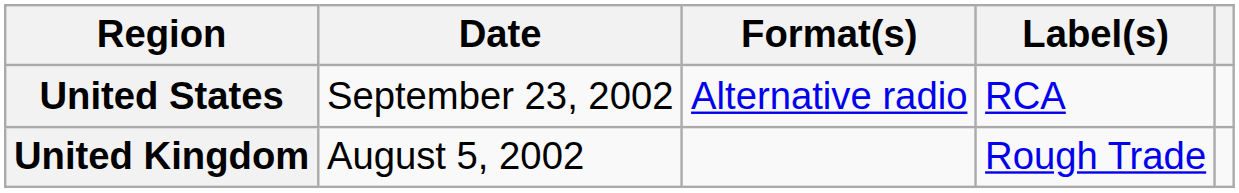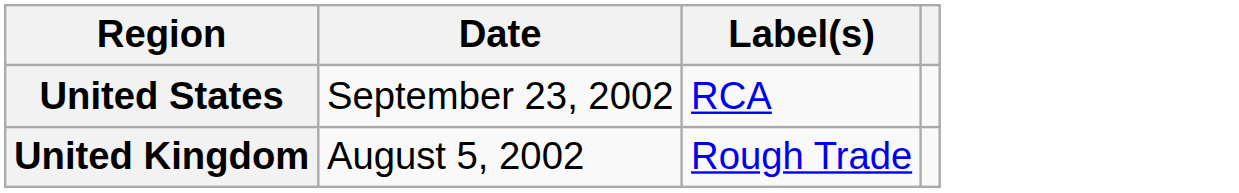- column: Format(s) | Alternative radio
